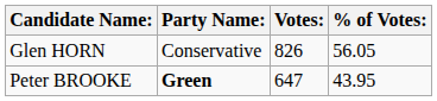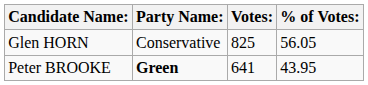Glen HORN | Votes:: 826 -> 825
Peter BROOKE | Votes:: 647 -> 641
